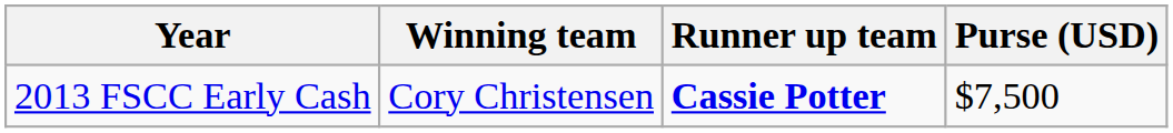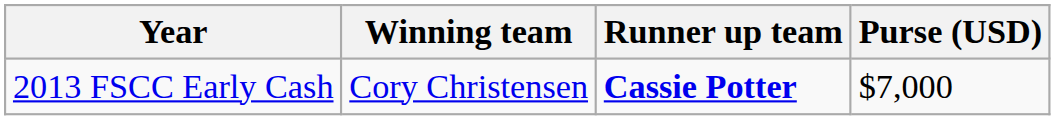2013 FSCC Early Cash | Purse (USD): $7,500 -> $7,000
